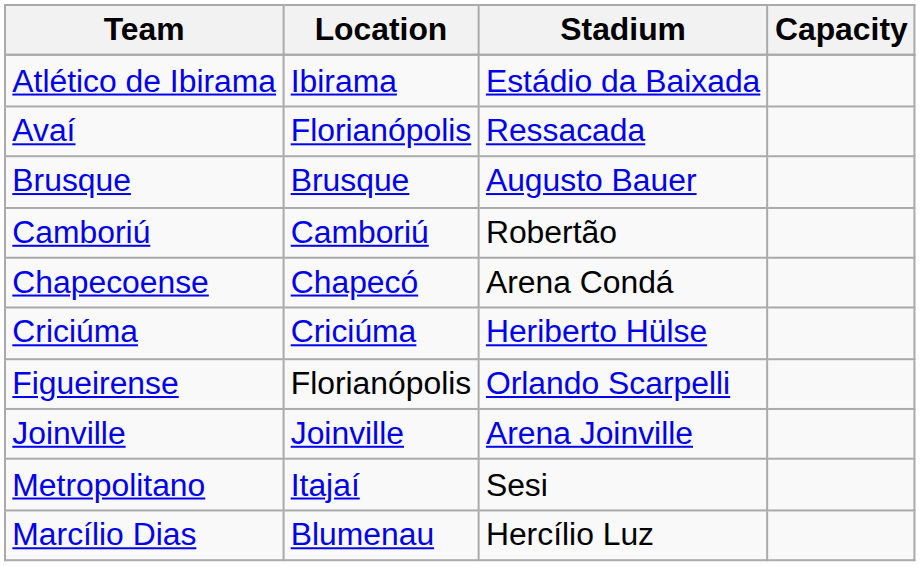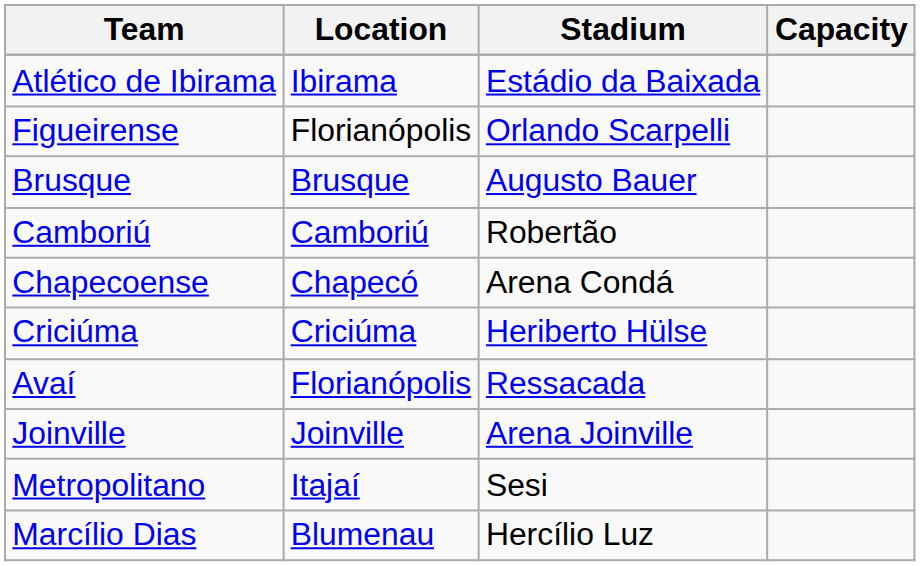rows swapped: Avaí <-> Figueirense
